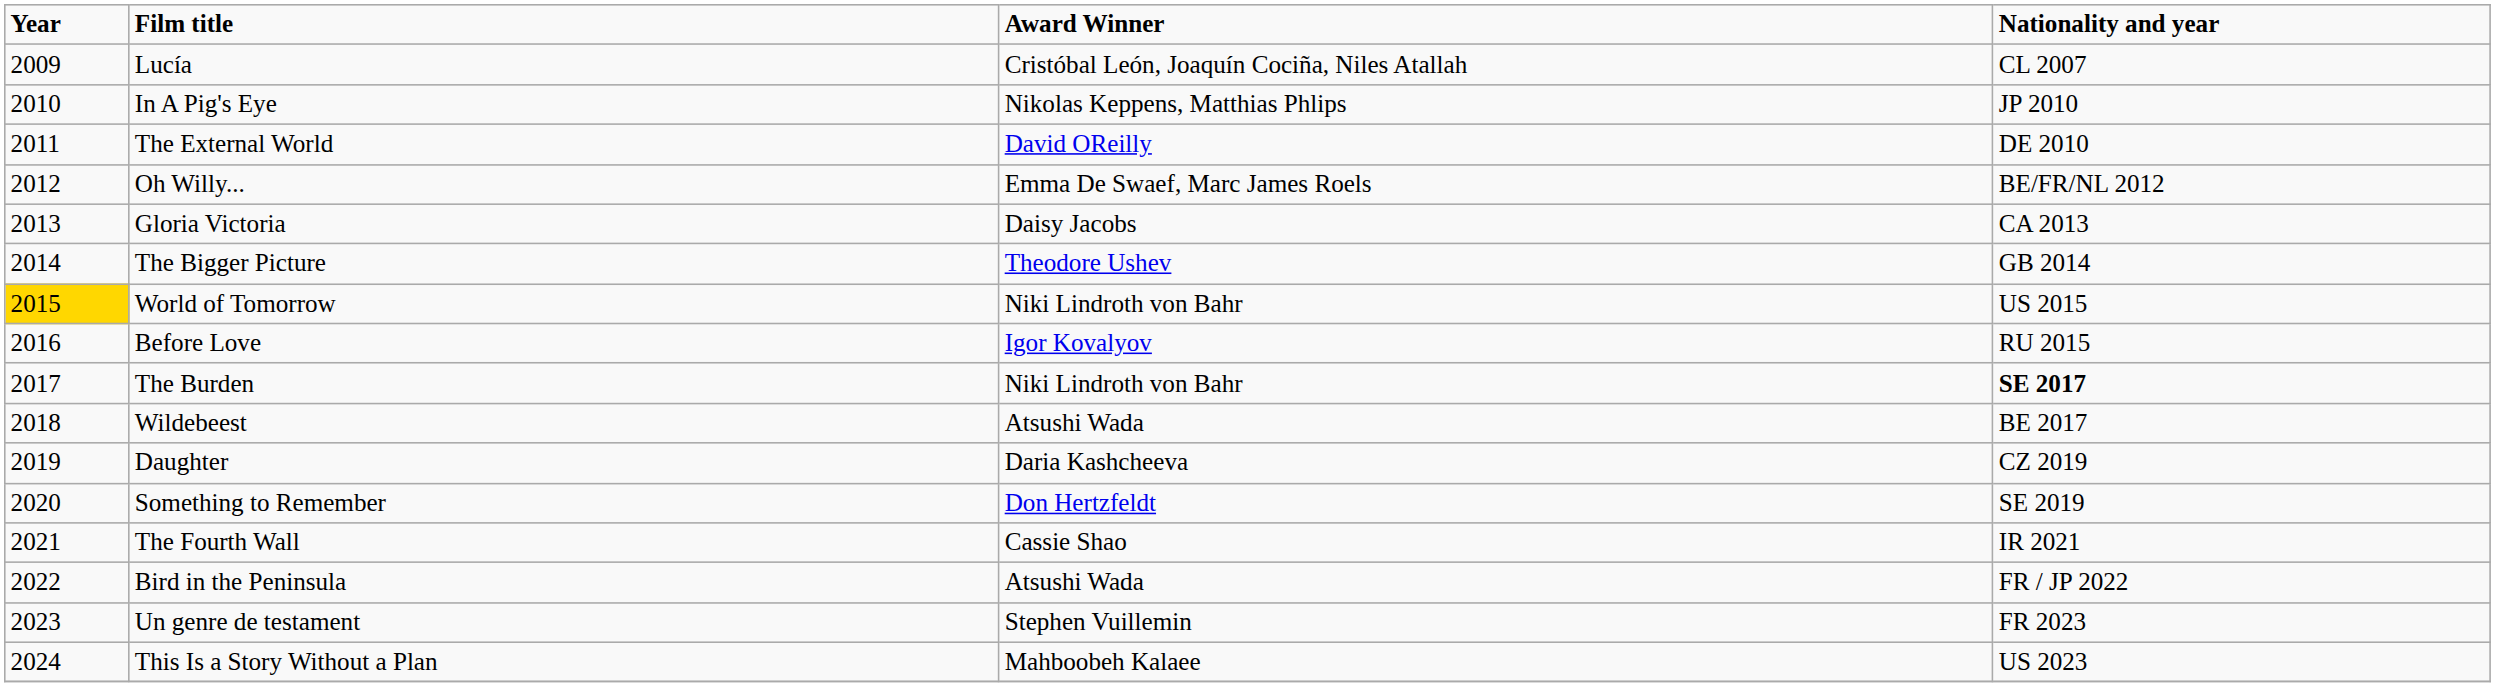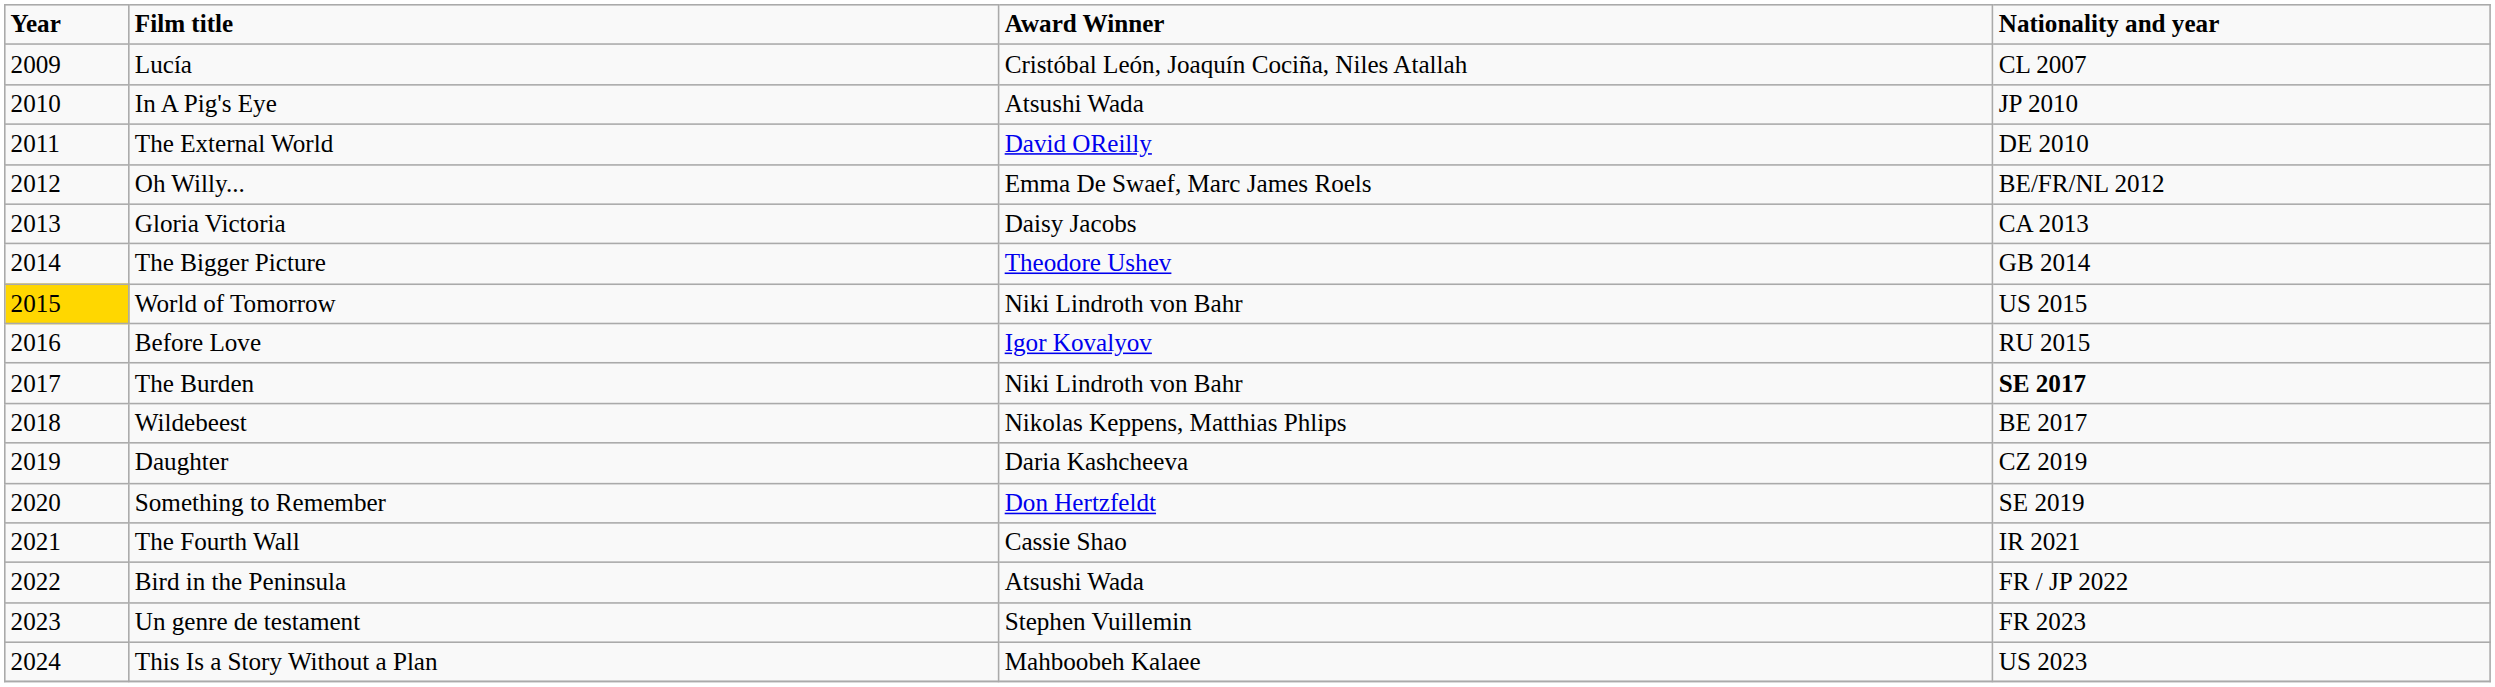In A Pig's Eye | Award Winner: Nikolas Keppens, Matthias Phlips -> Atsushi Wada
Wildebeest | Award Winner: Atsushi Wada -> Nikolas Keppens, Matthias Phlips
